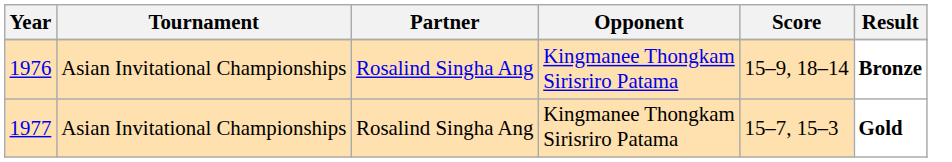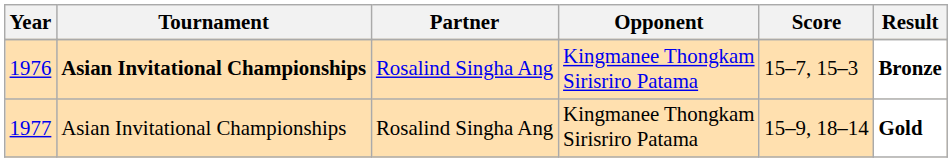1976 | Tournament: normal -> bold
1976 | Score: 15–9, 18–14 -> 15–7, 15–3
1977 | Score: 15–7, 15–3 -> 15–9, 18–14
